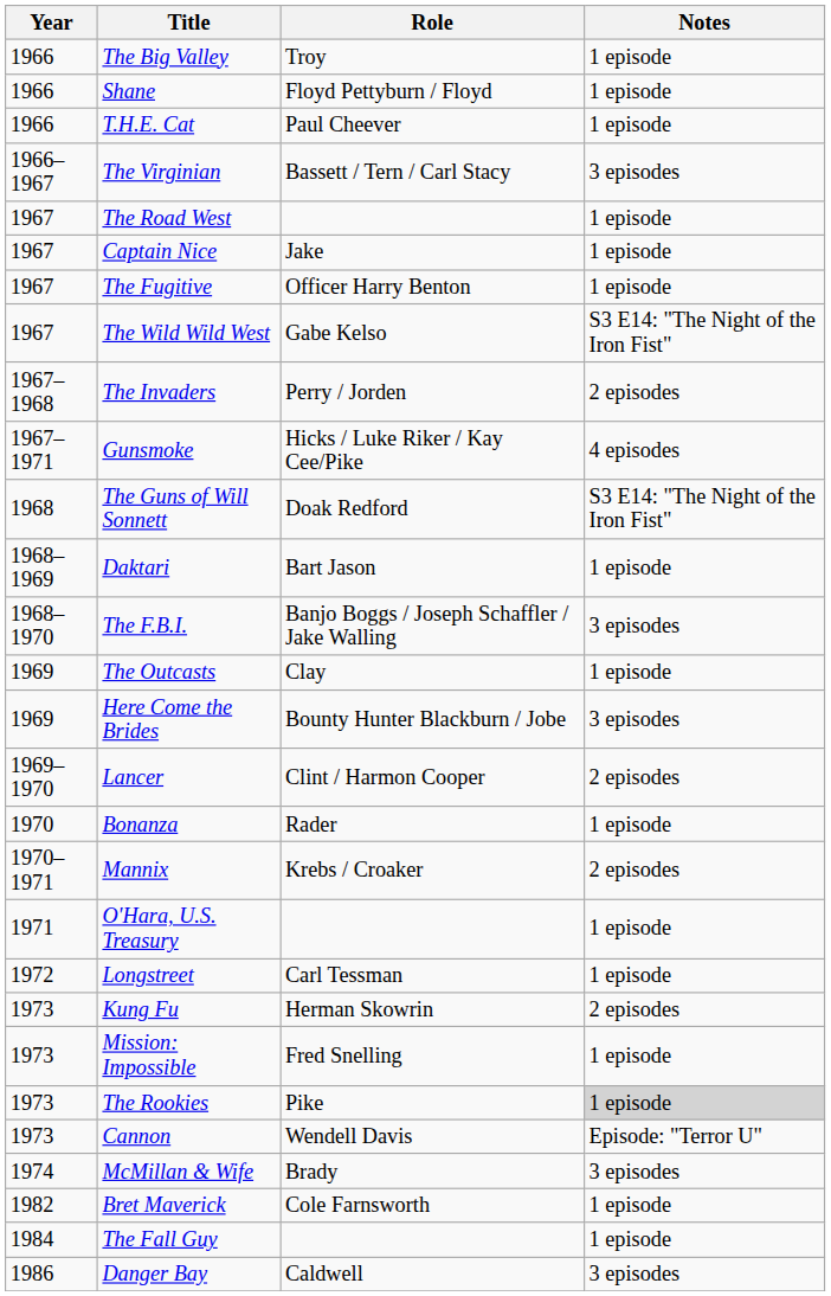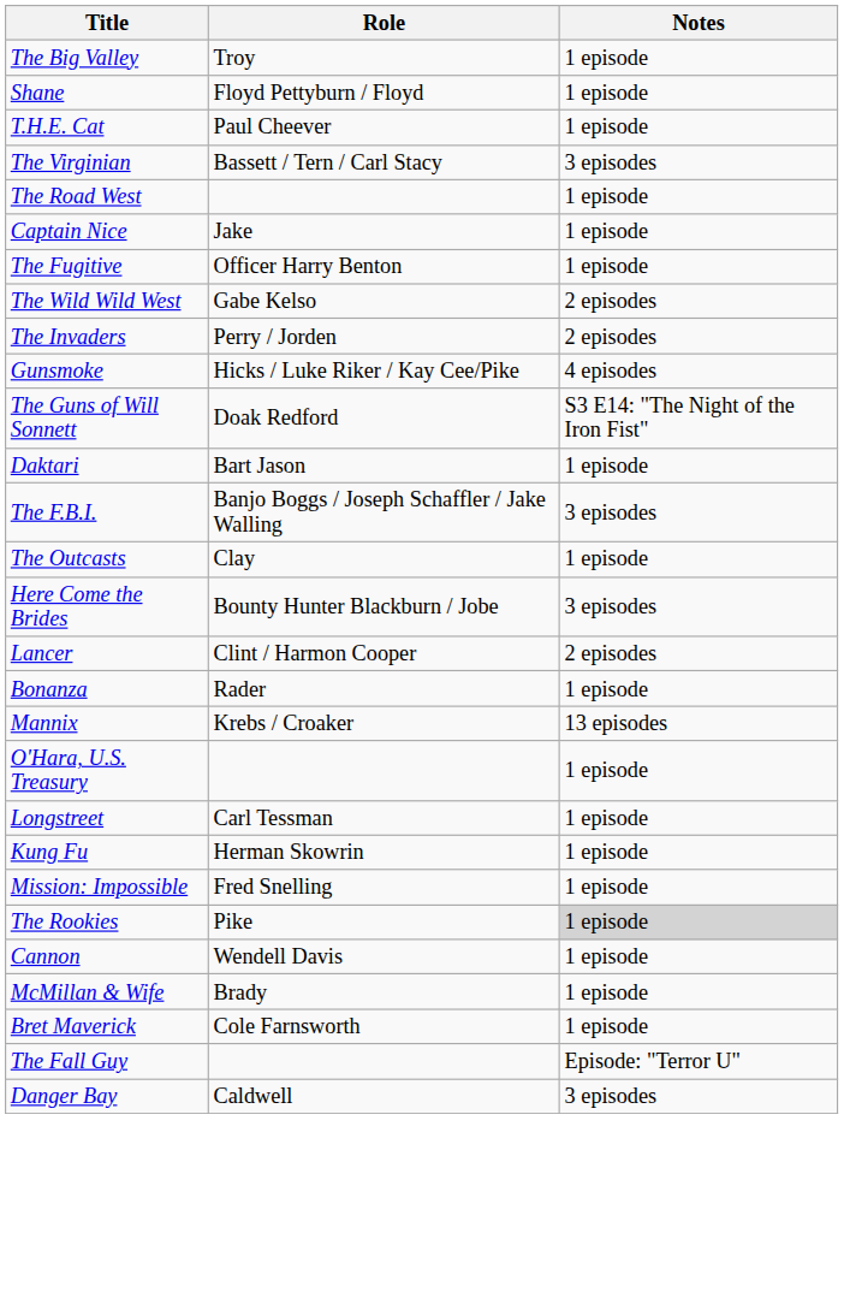- column: Year | 1966 | 1966 | 1966 | 1966–1967 | 1967 | 1967 | 1967 | 1967 | 1967–1968 | 1967–1971 | 1968 | 1968–1969 | 1968–1970 | 1969 | 1969 | 1969–1970 | 1970 | 1970–1971 | 1971 | 1972 | 1973 | 1973 | 1973 | 1973 | 1974 | 1982 | 1984 | 1986
The Wild Wild West | Notes: S3 E14: "The Night of the Iron Fist" -> 2 episodes
Mannix | Notes: 2 episodes -> 13 episodes
Kung Fu | Notes: 2 episodes -> 1 episode
Cannon | Notes: Episode: "Terror U" -> 1 episode
McMillan & Wife | Notes: 3 episodes -> 1 episode
The Fall Guy | Notes: 1 episode -> Episode: "Terror U"
